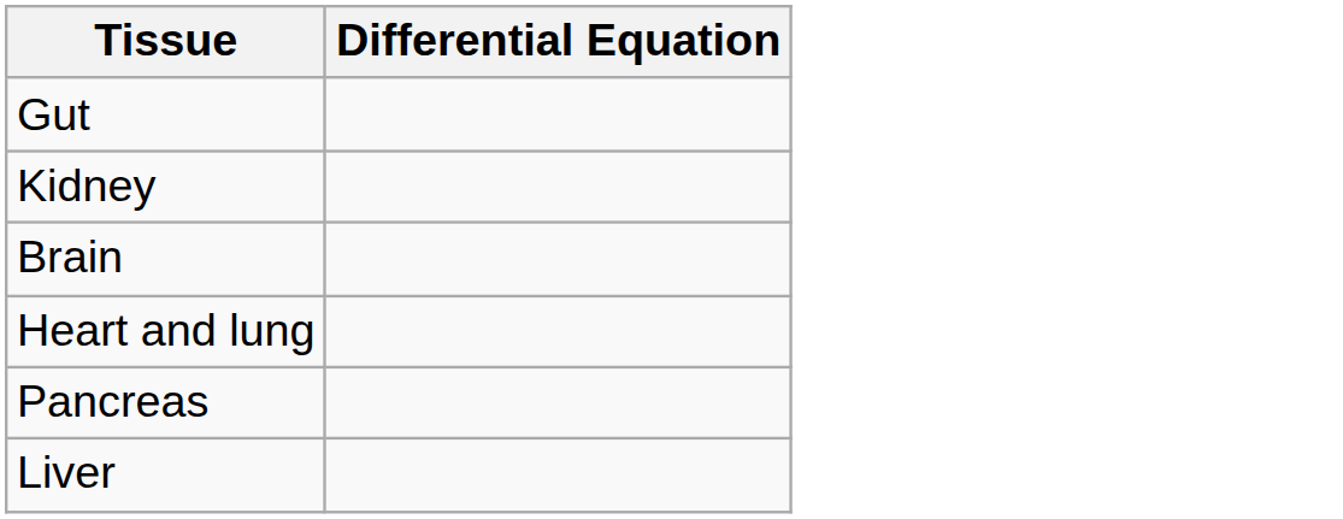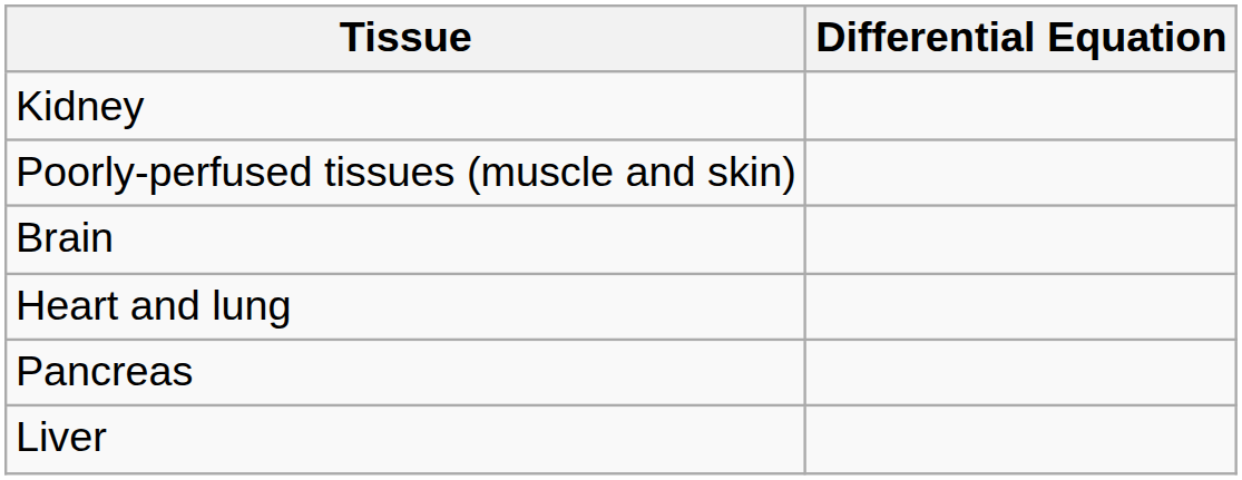- row: Gut
+ row: Poorly-perfused tissues (muscle and skin)
